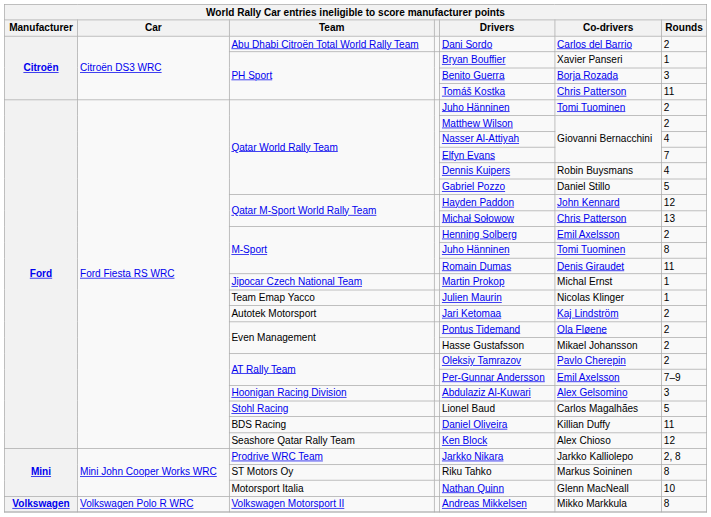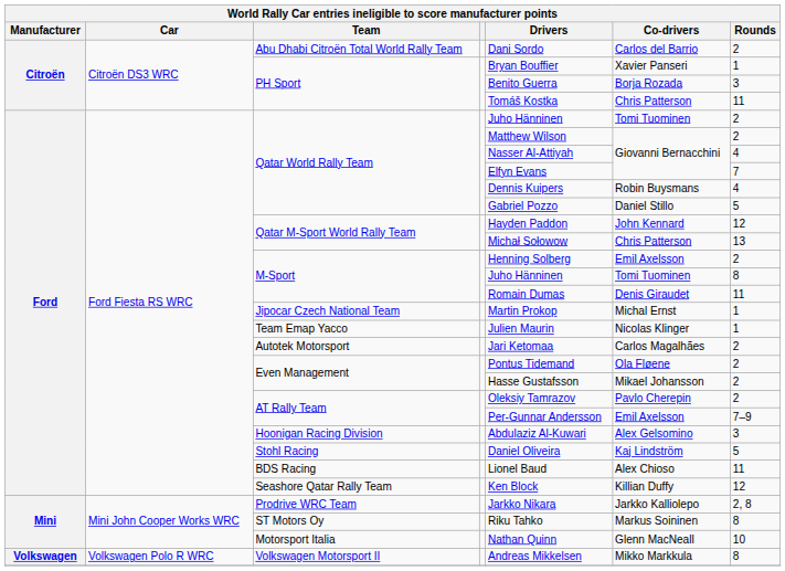Autotek Motorsport | Co-drivers: Kaj Lindström -> Carlos Magalhães
Stohl Racing | Drivers: Lionel Baud -> Daniel Oliveira
Stohl Racing | Co-drivers: Carlos Magalhães -> Kaj Lindström
BDS Racing | Drivers: Daniel Oliveira -> Lionel Baud
BDS Racing | Co-drivers: Killian Duffy -> Alex Chioso
Seashore Qatar Rally Team | Co-drivers: Alex Chioso -> Killian Duffy
